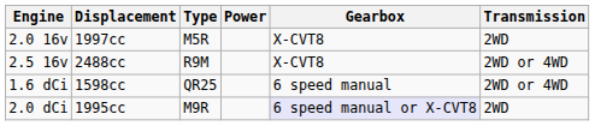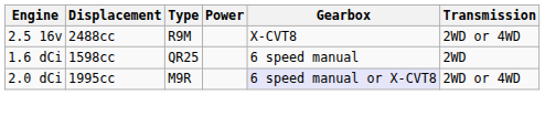- row: 2.0 16v | 1997cc | M5R | X-CVT8 | 2WD
1.6 dCi | Transmission: 2WD or 4WD -> 2WD
2.0 dCi | Transmission: 2WD -> 2WD or 4WD
